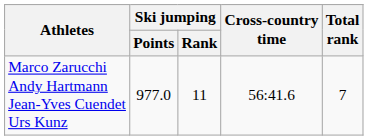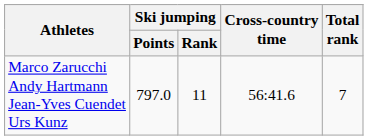Marco Zarucchi Andy Hartmann Jean-Yves Cuendet Urs Kunz | Ski jumping / Points: 977.0 -> 797.0
